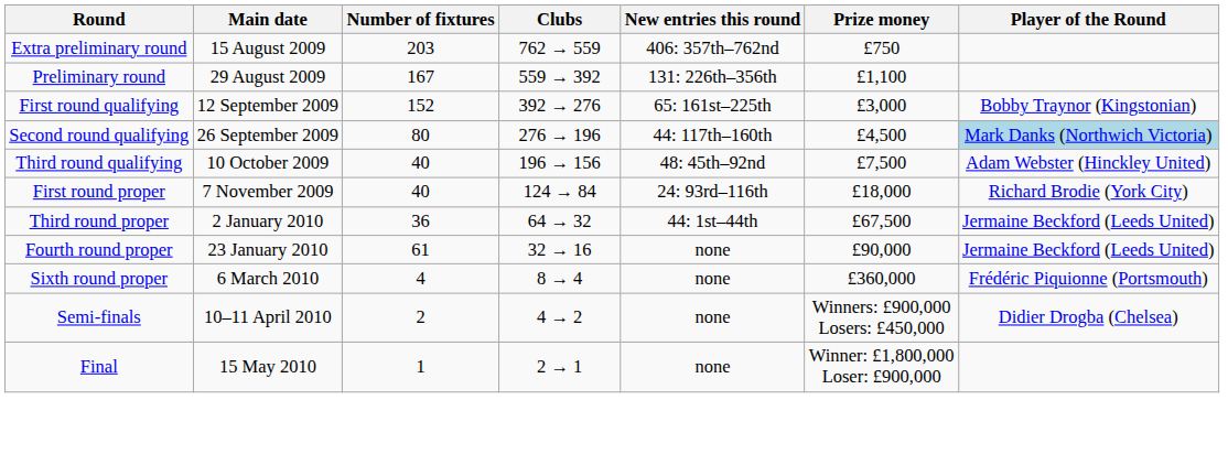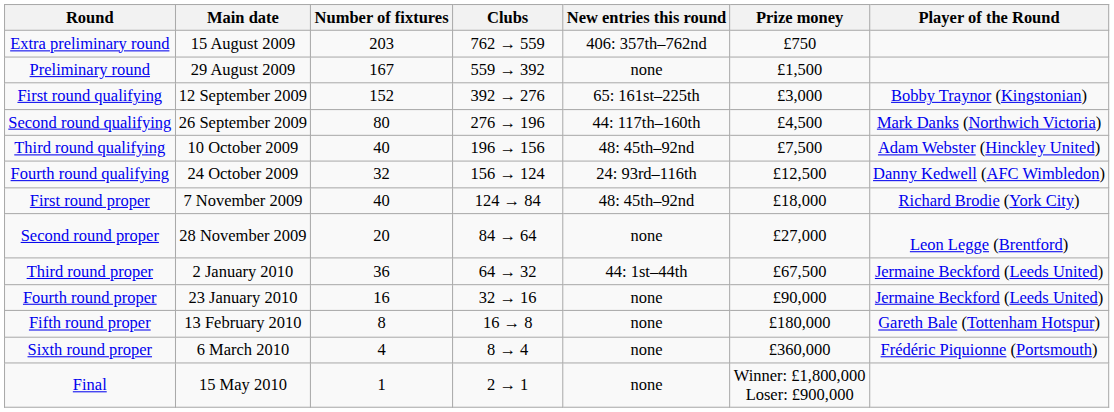Preliminary round | New entries this round: 131: 226th–356th -> none
Preliminary round | Prize money: £1,100 -> £1,500
Second round qualifying | Player of the Round: lightblue background -> no background
+ row: Fourth round qualifying | 24 October 2009 | 32 | 156 → 124 | 24: 93rd–116th | £12,500 | Danny Kedwell (AFC Wimbledon)
First round proper | New entries this round: 24: 93rd–116th -> 48: 45th–92nd
+ row: Second round proper | 28 November 2009 | 20 | 84 → 64 | none | £27,000 | Leon Legge (Brentford)
Fourth round proper | Number of fixtures: 61 -> 16
+ row: Fifth round proper | 13 February 2010 | 8 | 16 → 8 | none | £180,000 | Gareth Bale (Tottenham Hotspur)
- row: Semi-finals | 10–11 April 2010 | 2 | 4 → 2 | none | Winners: £900,000 Losers: £450,000 | Didier Drogba (Chelsea)
